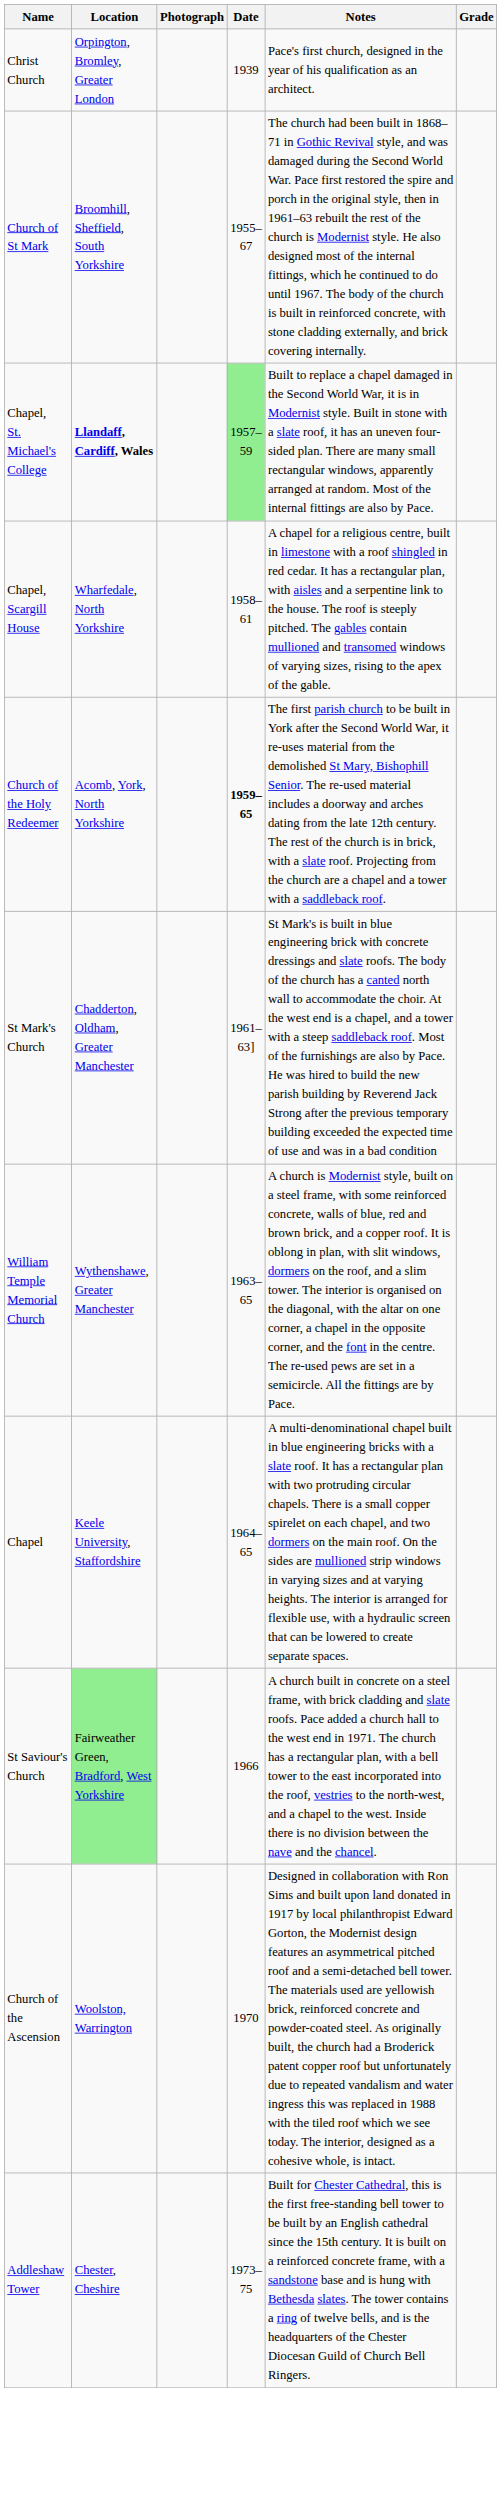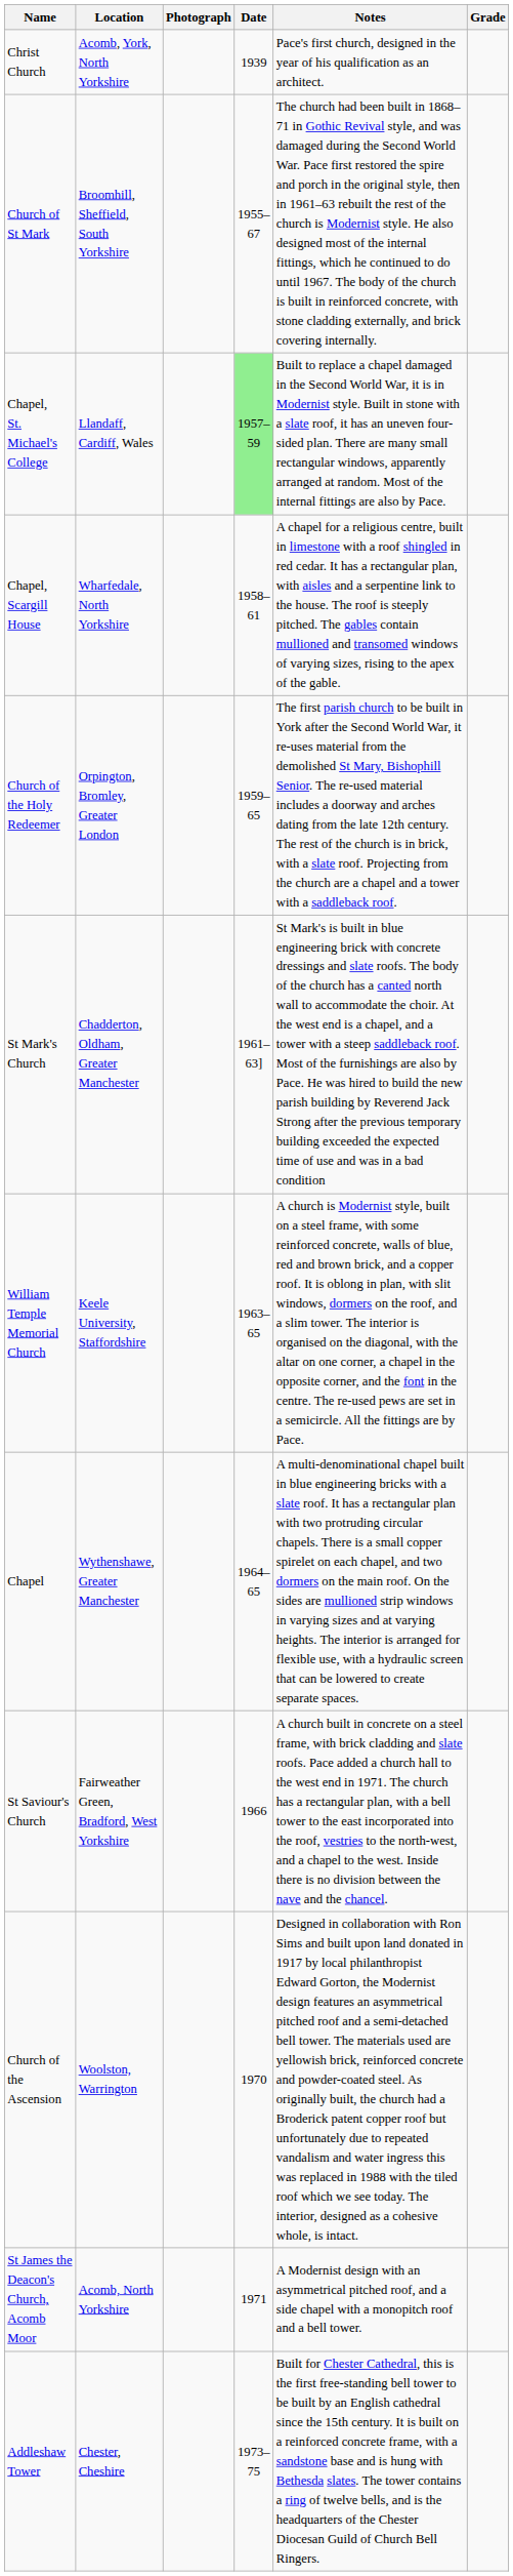Christ Church | Location: Orpington, Bromley, Greater London -> Acomb, York, North Yorkshire
Chapel, St. Michael's College | Location: bold -> normal
Church of the Holy Redeemer | Location: Acomb, York, North Yorkshire -> Orpington, Bromley, Greater London
Church of the Holy Redeemer | Date: bold -> normal
William Temple Memorial Church | Location: Wythenshawe, Greater Manchester -> Keele University, Staffordshire
Chapel | Location: Keele University, Staffordshire -> Wythenshawe, Greater Manchester
St Saviour's Church | Location: lightgreen background -> no background
+ row: St James the Deacon's Church, Acomb Moor | Acomb, North Yorkshire | 1971 | A Modernist design with an asymmetrical pitched roof, and a side chapel with a monopitch roof and a bell tower.
